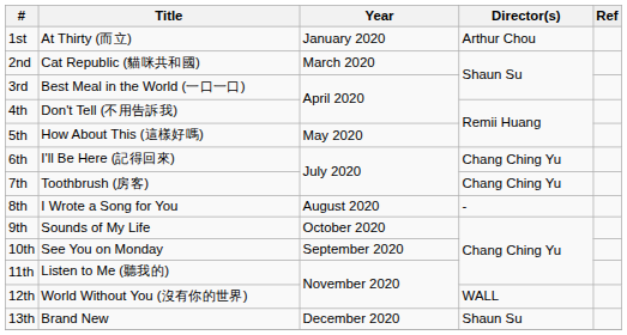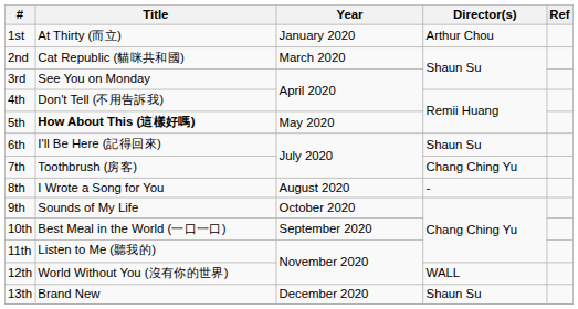3rd | column 2: Best Meal in the World (一口一口) -> See You on Monday
5th | column 2: normal -> bold
6th | column 4: Chang Ching Yu -> Shaun Su
10th | column 2: See You on Monday -> Best Meal in the World (一口一口)
